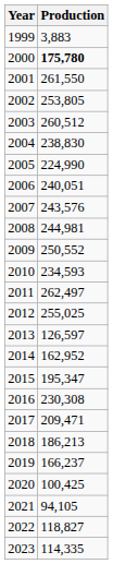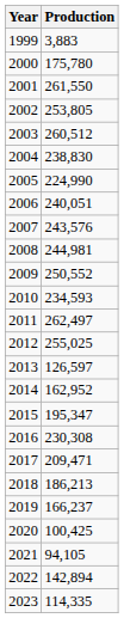2000 | Production: bold -> normal
2022 | Production: 118,827 -> 142,894
